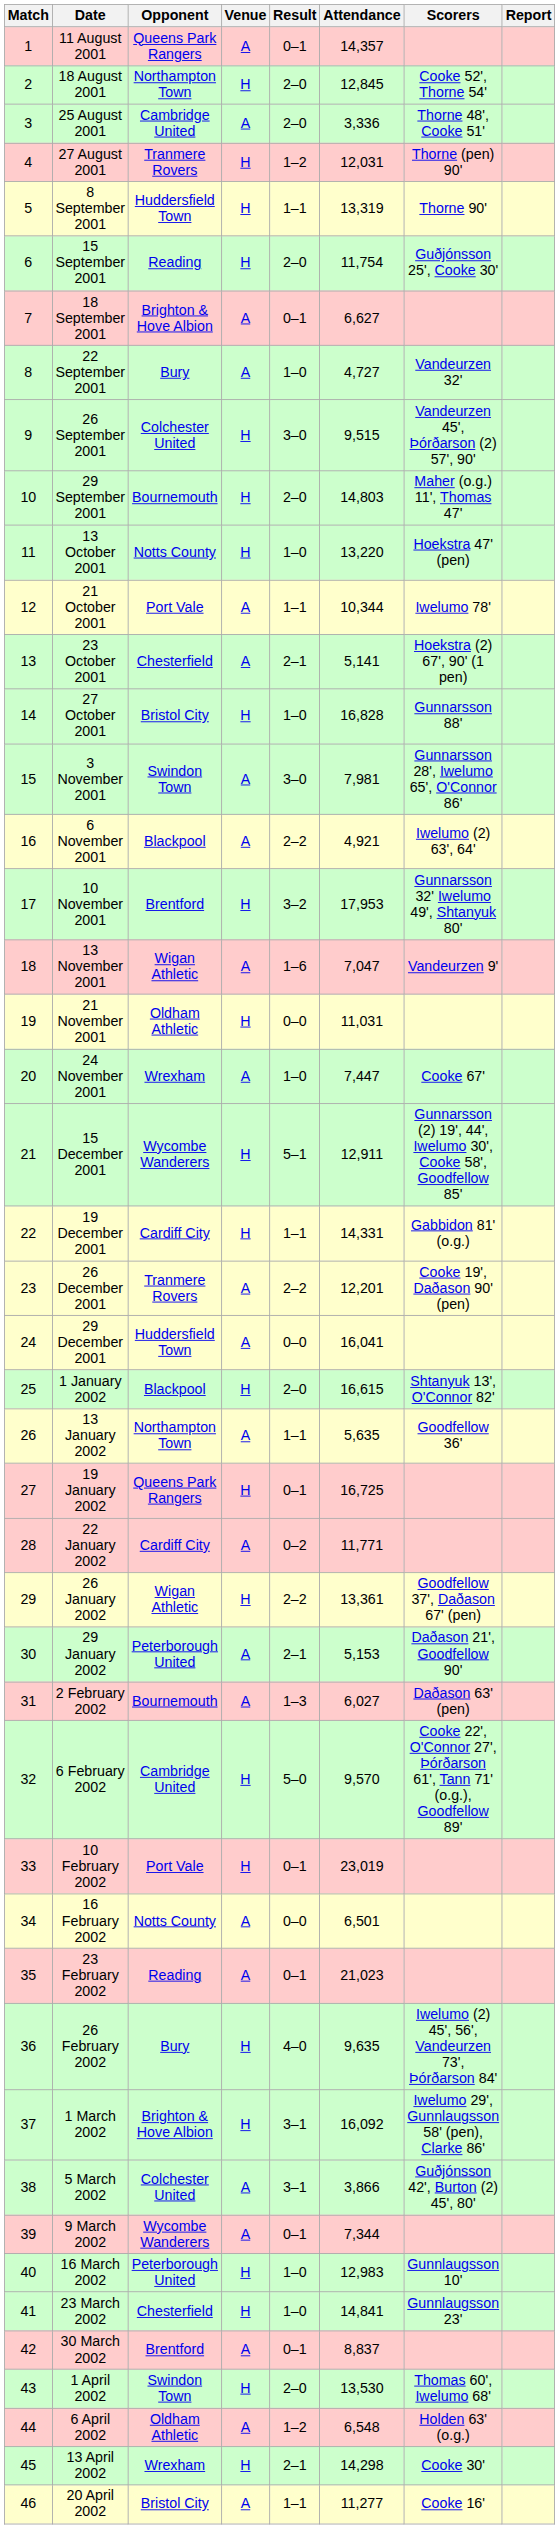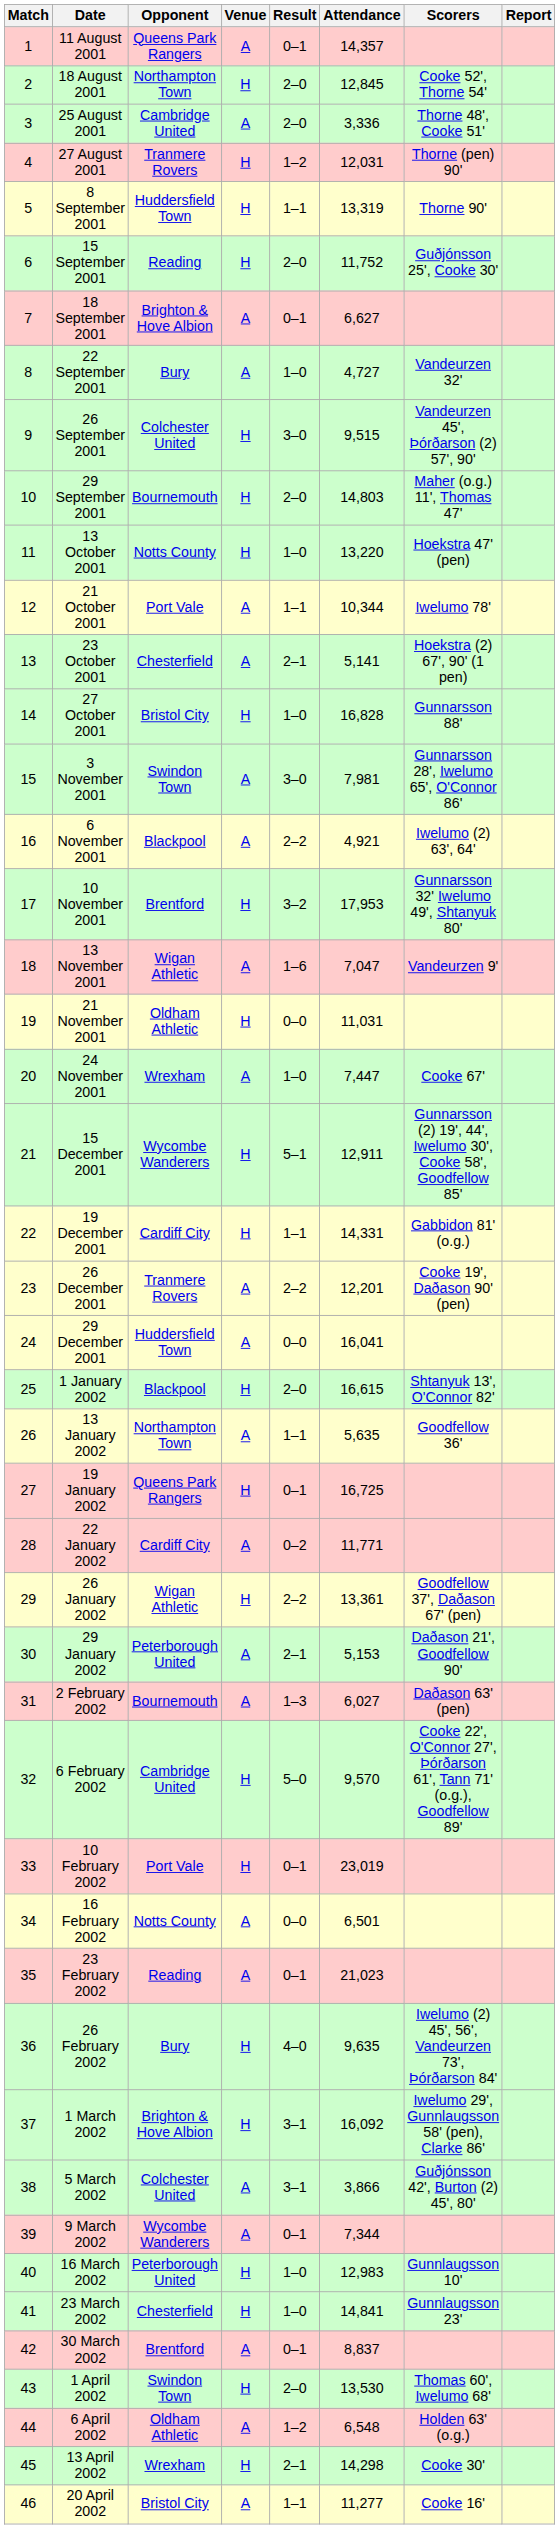15 September 2001 | Attendance: 11,754 -> 11,752
